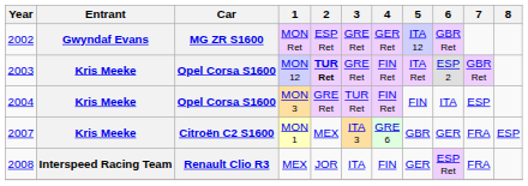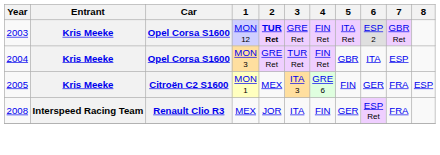- row: 2002 | Gwyndaf Evans | MG ZR S1600 | MON Ret | ESP Ret | GRE Ret | GER Ret | ITA 12 | GBR Ret
MON 3 | 5: FIN -> GBR
MON 1 | Year: 2007 -> 2005
MON 1 | 5: GBR -> FIN
